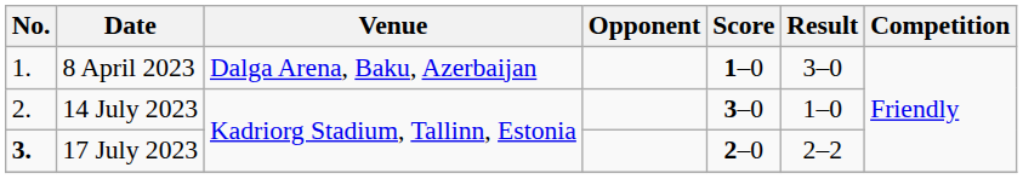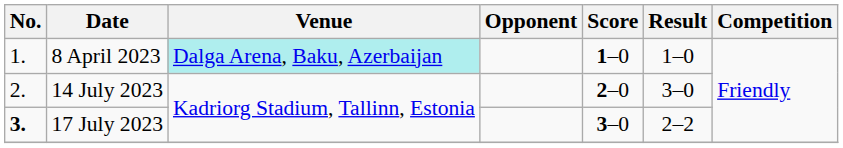8 April 2023 | Venue: no background -> paleturquoise background
8 April 2023 | Result: 3–0 -> 1–0
14 July 2023 | Score: 3–0 -> 2–0
14 July 2023 | Result: 1–0 -> 3–0
17 July 2023 | Score: 2–0 -> 3–0
